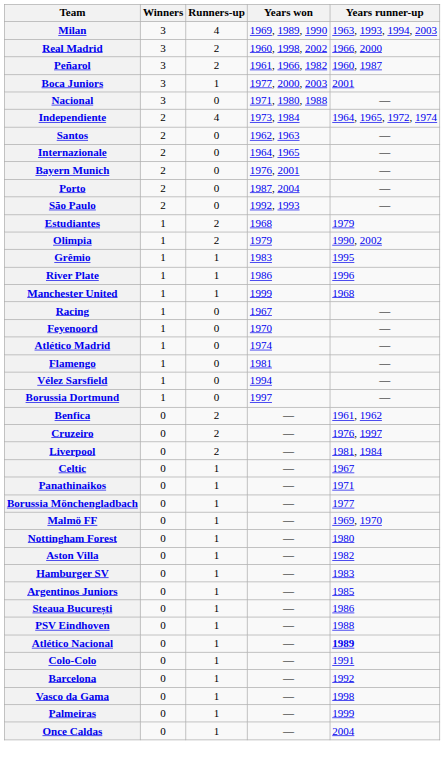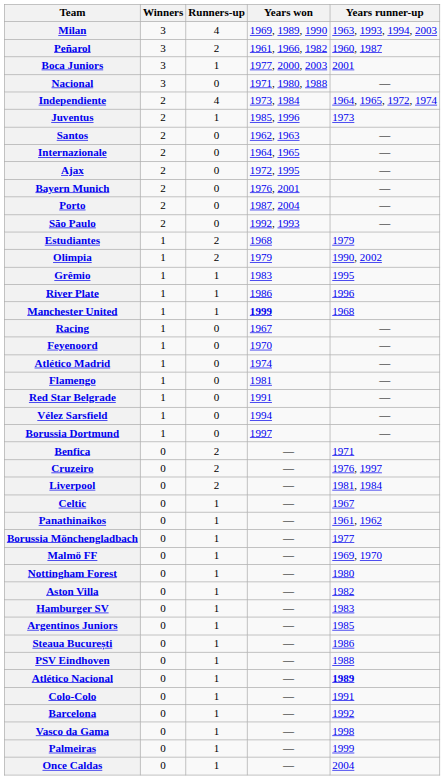- row: Real Madrid | 3 | 2 | 1960, 1998, 2002 | 1966, 2000
+ row: Juventus | 2 | 1 | 1985, 1996 | 1973
+ row: Ajax | 2 | 0 | 1972, 1995 | —
Manchester United | Years won: normal -> bold
+ row: Red Star Belgrade | 1 | 0 | 1991 | —
Benfica | Years runner-up: 1961, 1962 -> 1971
Panathinaikos | Years runner-up: 1971 -> 1961, 1962
